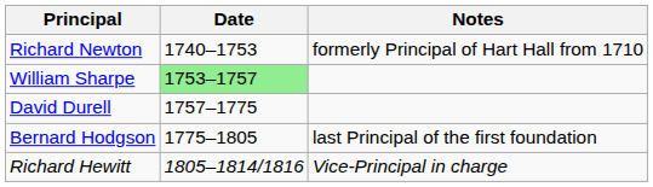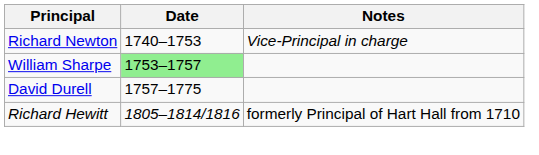Richard Newton | Notes: formerly Principal of Hart Hall from 1710 -> Vice-Principal in charge
- row: Bernard Hodgson | 1775–1805 | last Principal of the first foundation
Richard Hewitt | Notes: Vice-Principal in charge -> formerly Principal of Hart Hall from 1710
